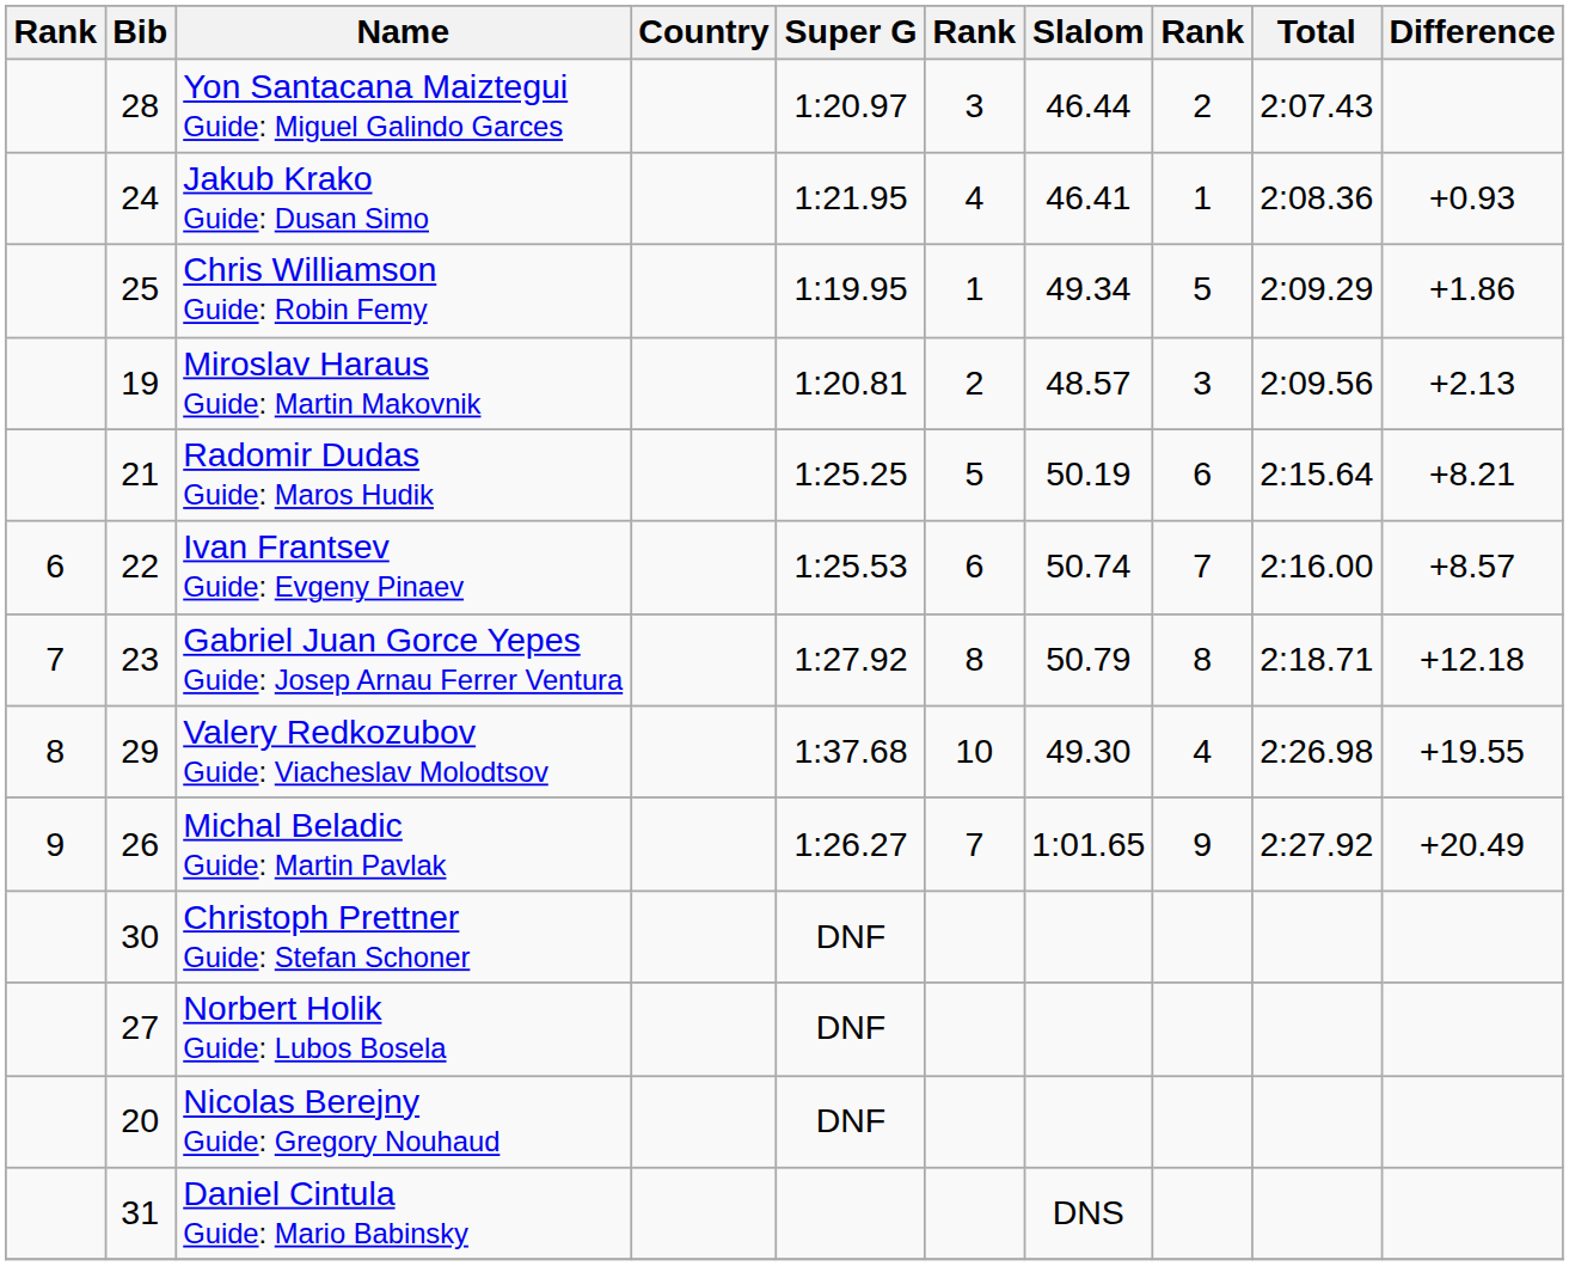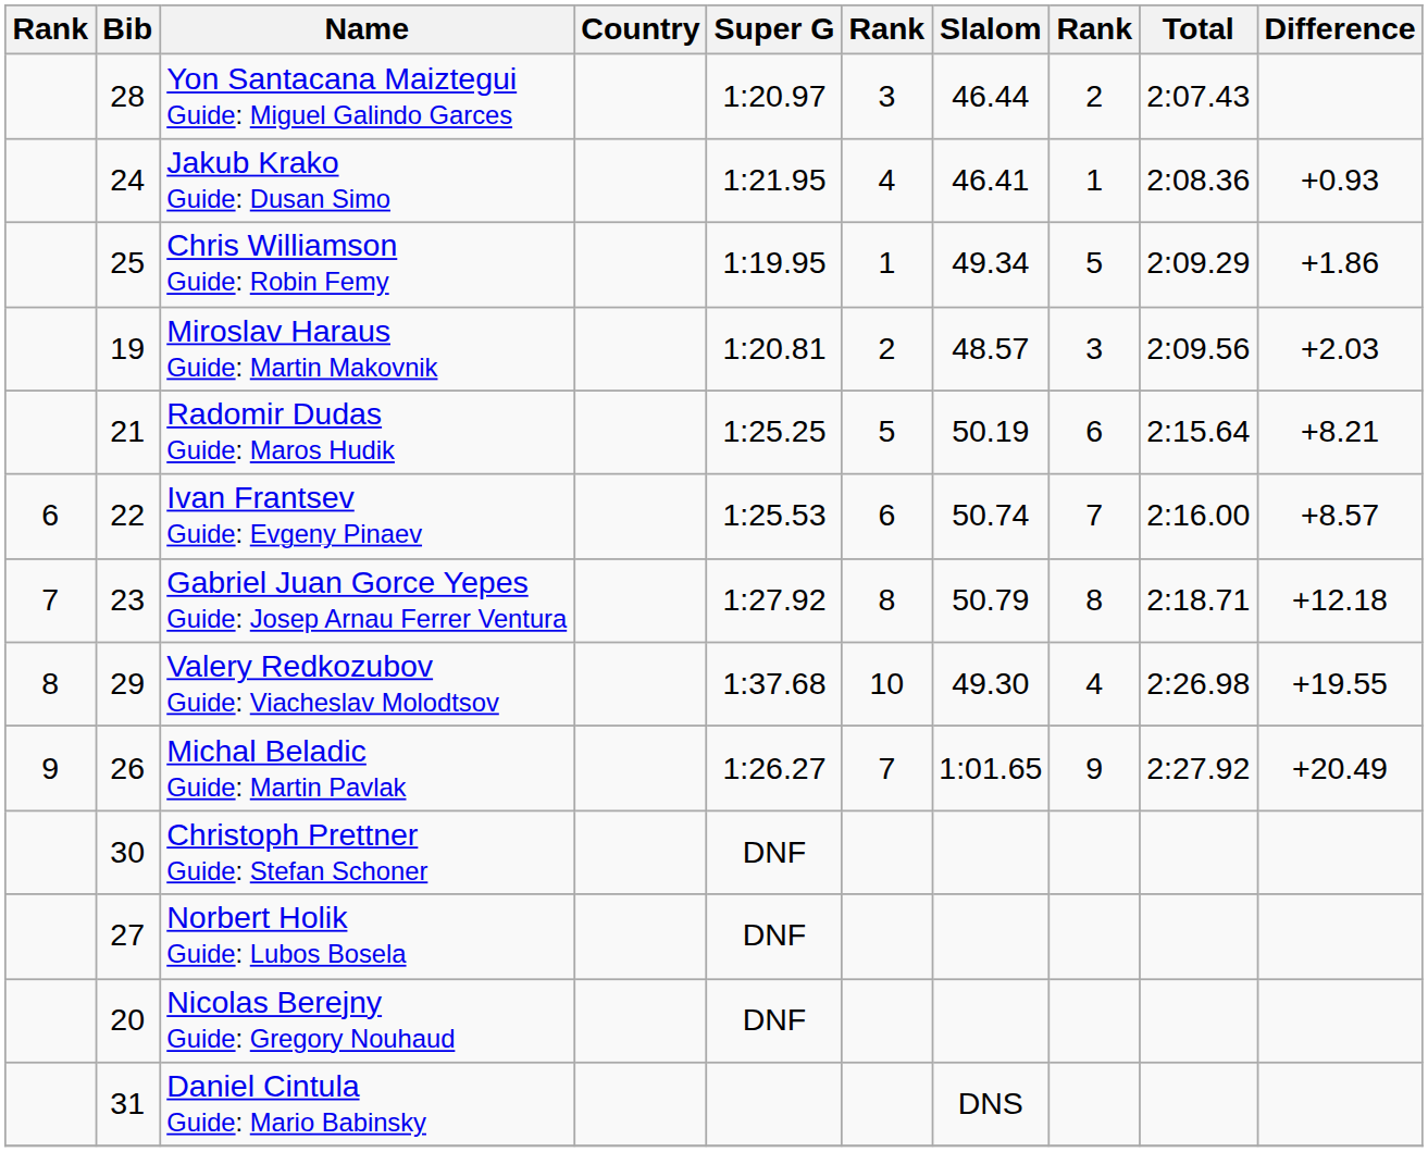Miroslav Haraus Guide: Martin Makovnik | Difference: +2.13 -> +2.03
